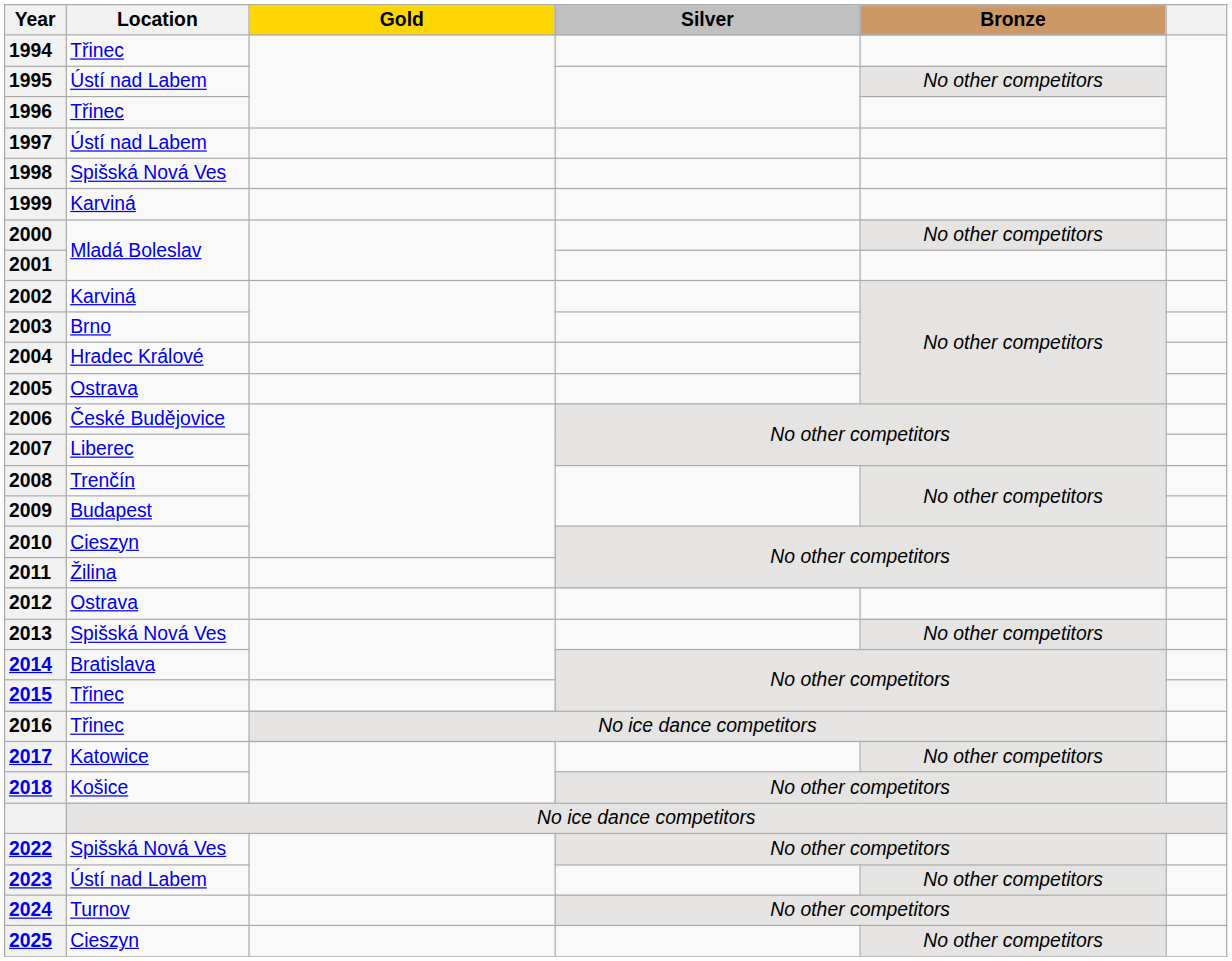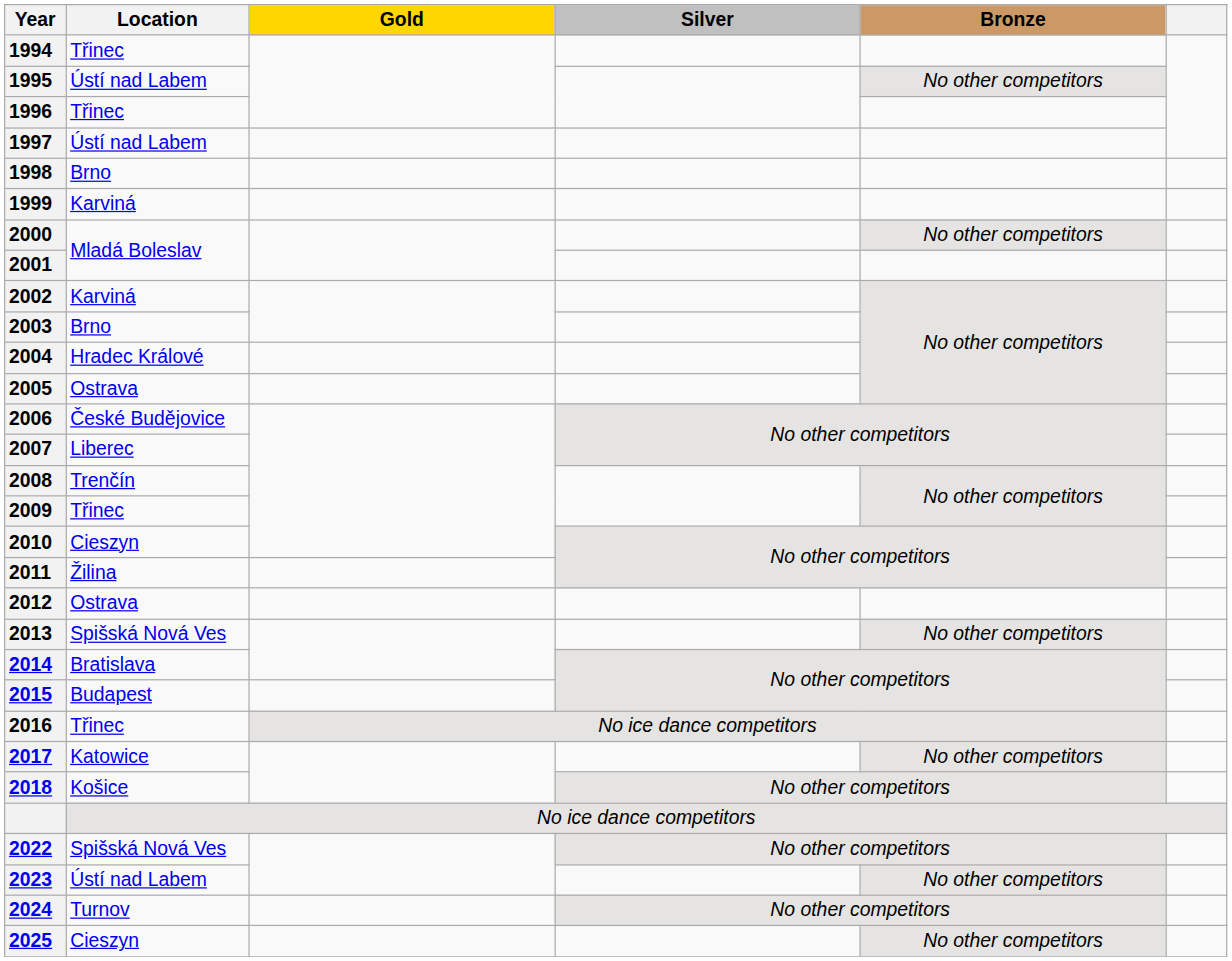1998 | Location: Spišská Nová Ves -> Brno
2009 | Location: Budapest -> Třinec
2015 | Location: Třinec -> Budapest
